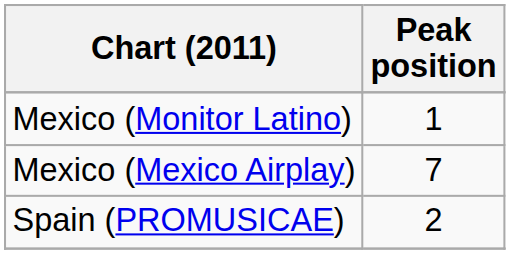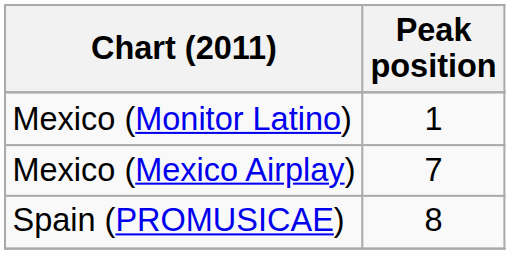Spain (PROMUSICAE) | Peak position: 2 -> 8
